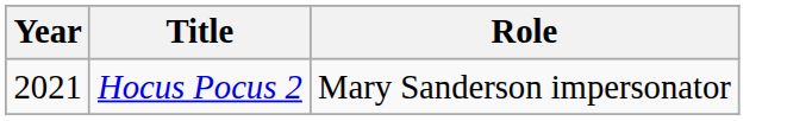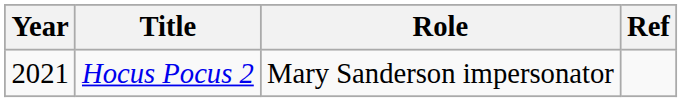+ column: Ref
